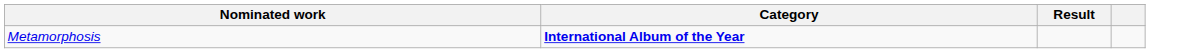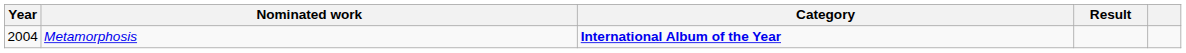+ column: Year | 2004
